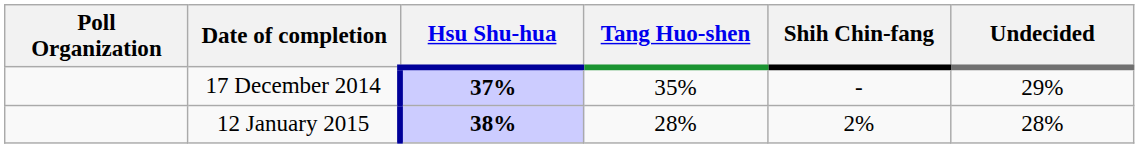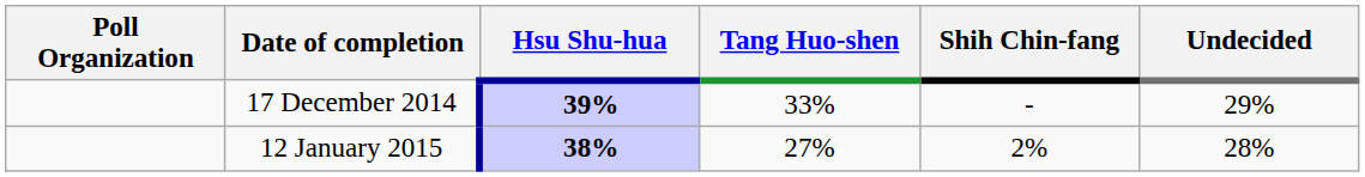17 December 2014 | Hsu Shu-hua: 37% -> 39%
17 December 2014 | Tang Huo-shen: 35% -> 33%
12 January 2015 | Tang Huo-shen: 28% -> 27%
